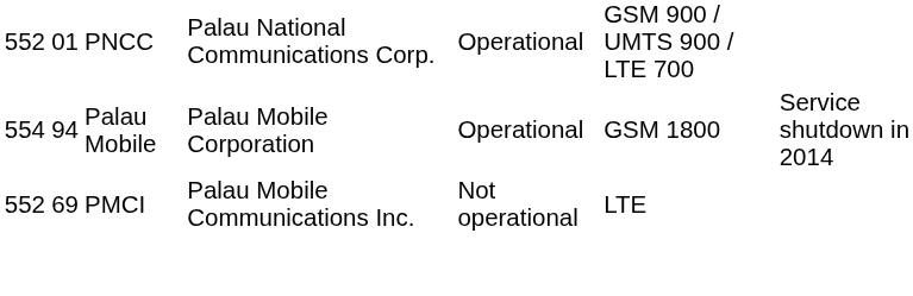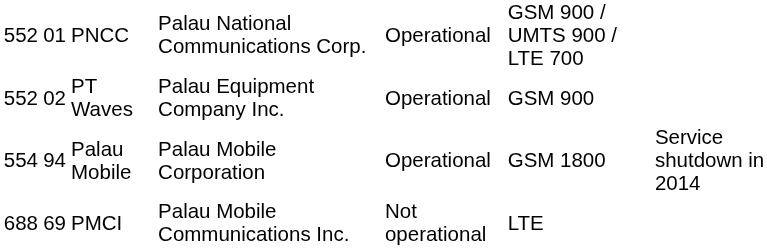+ row: 552 | 02 | PT Waves | Palau Equipment Company Inc. | Operational | GSM 900
PMCI | column 1: 552 -> 688
